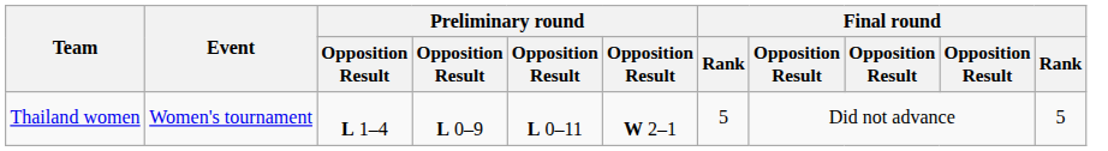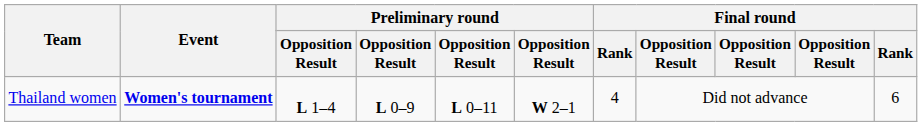Thailand women | Event: normal -> bold
Thailand women | column 7: 5 -> 4
Thailand women | column 11: 5 -> 6
